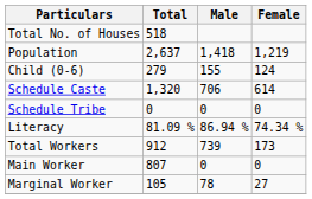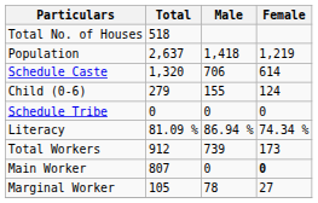rows swapped: Child (0-6) <-> Schedule Caste
Main Worker | Female: normal -> bold
